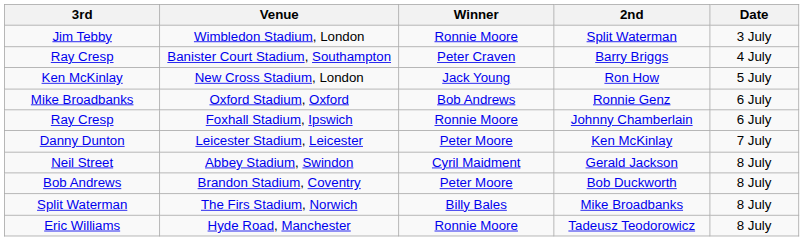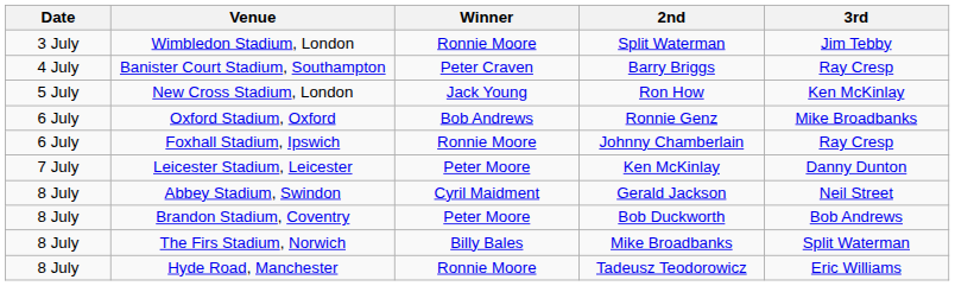columns swapped: Date <-> 3rd
